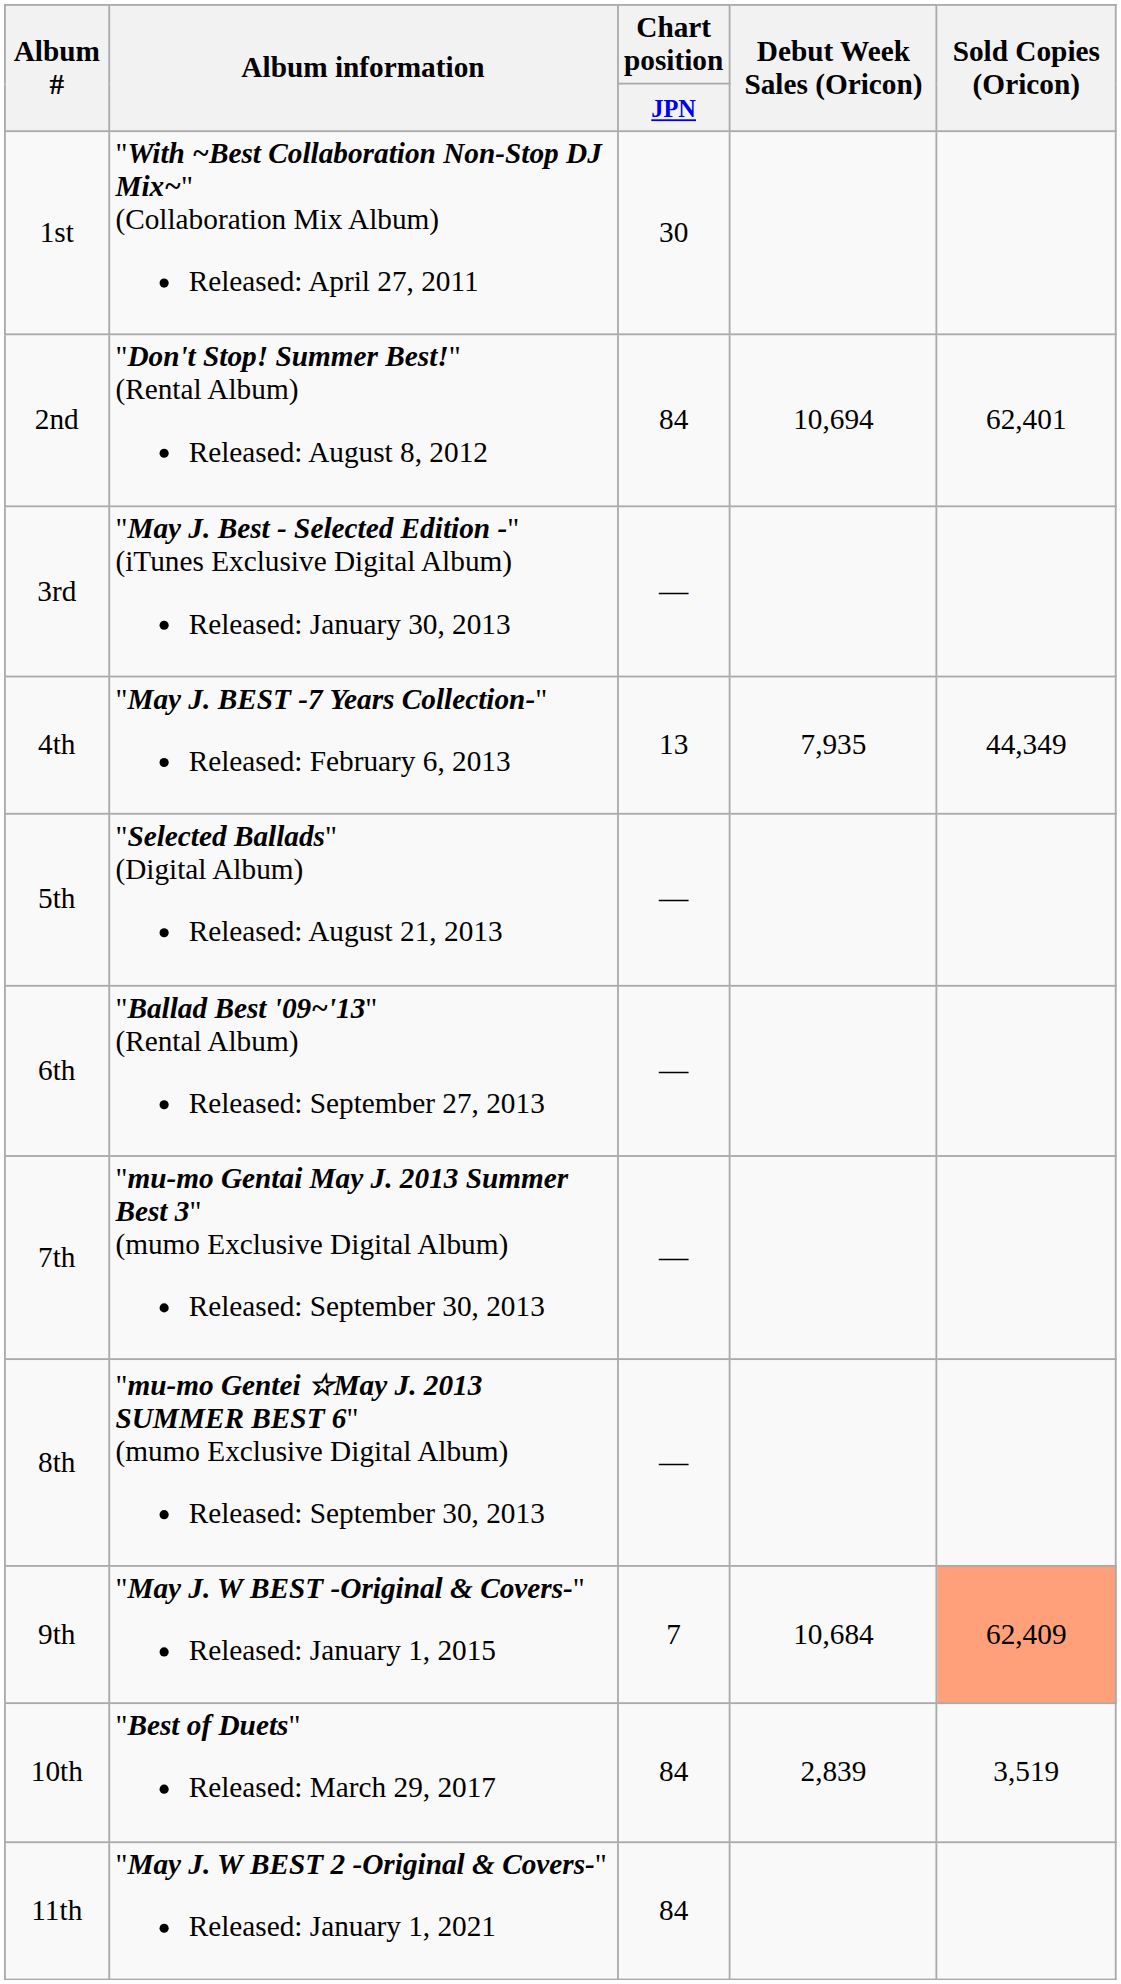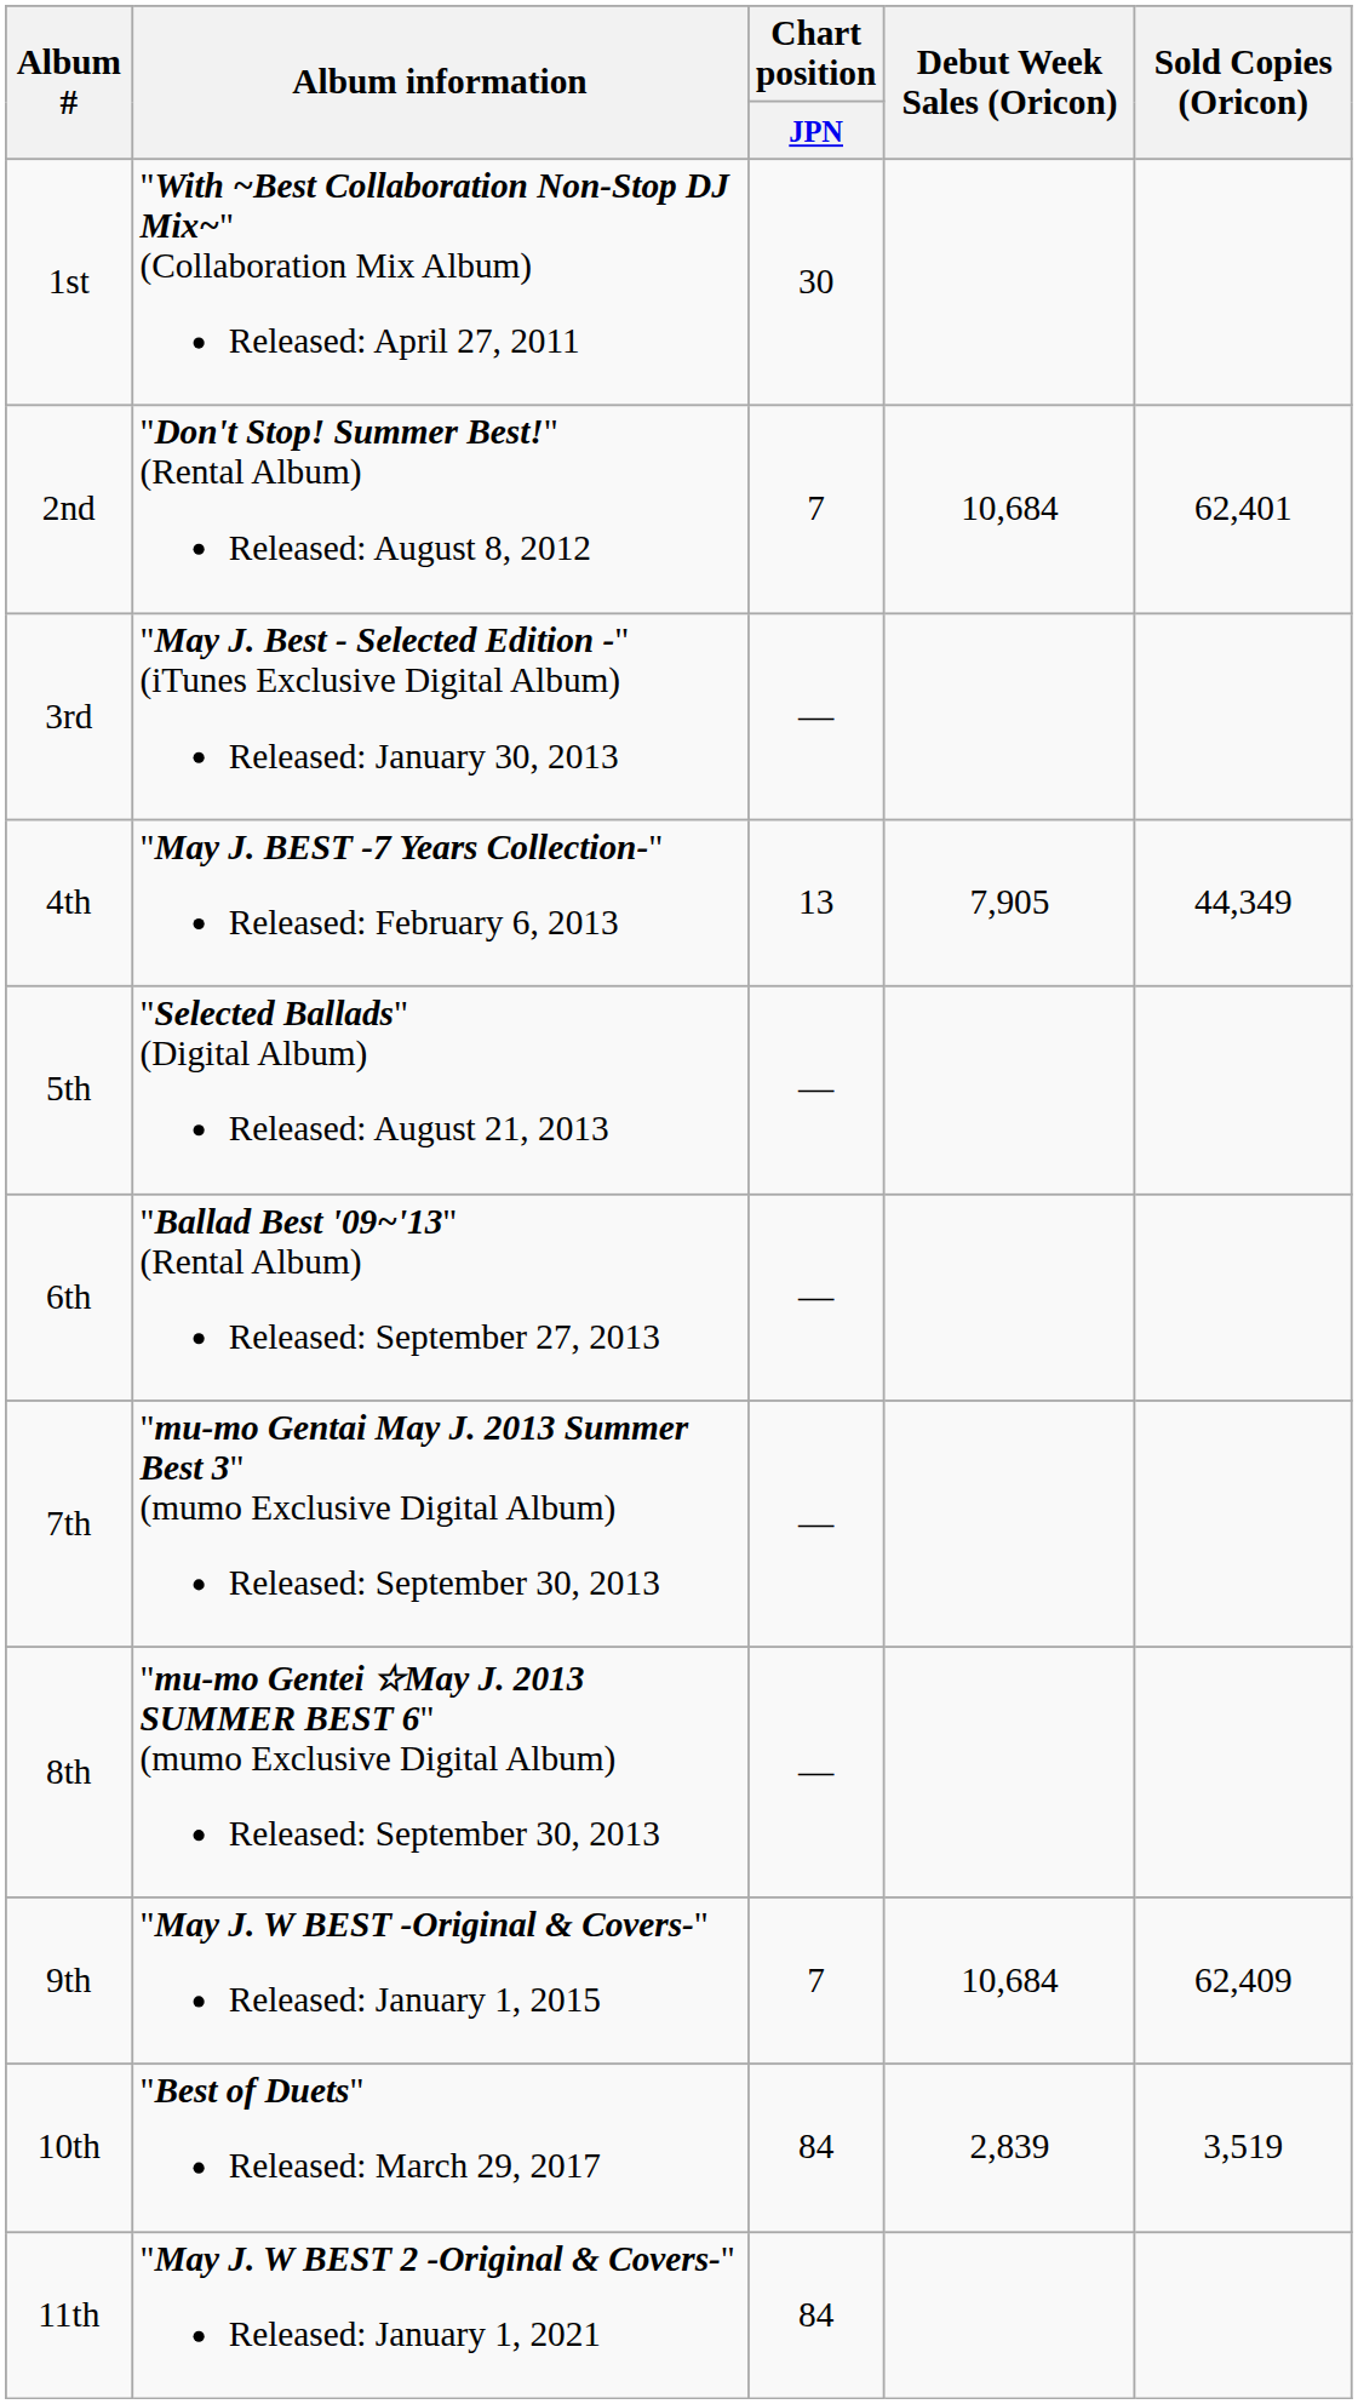2nd | Chart position / JPN: 84 -> 7
2nd | Debut Week Sales (Oricon): 10,694 -> 10,684
4th | Debut Week Sales (Oricon): 7,935 -> 7,905
9th | Sold Copies (Oricon): lightsalmon background -> no background
